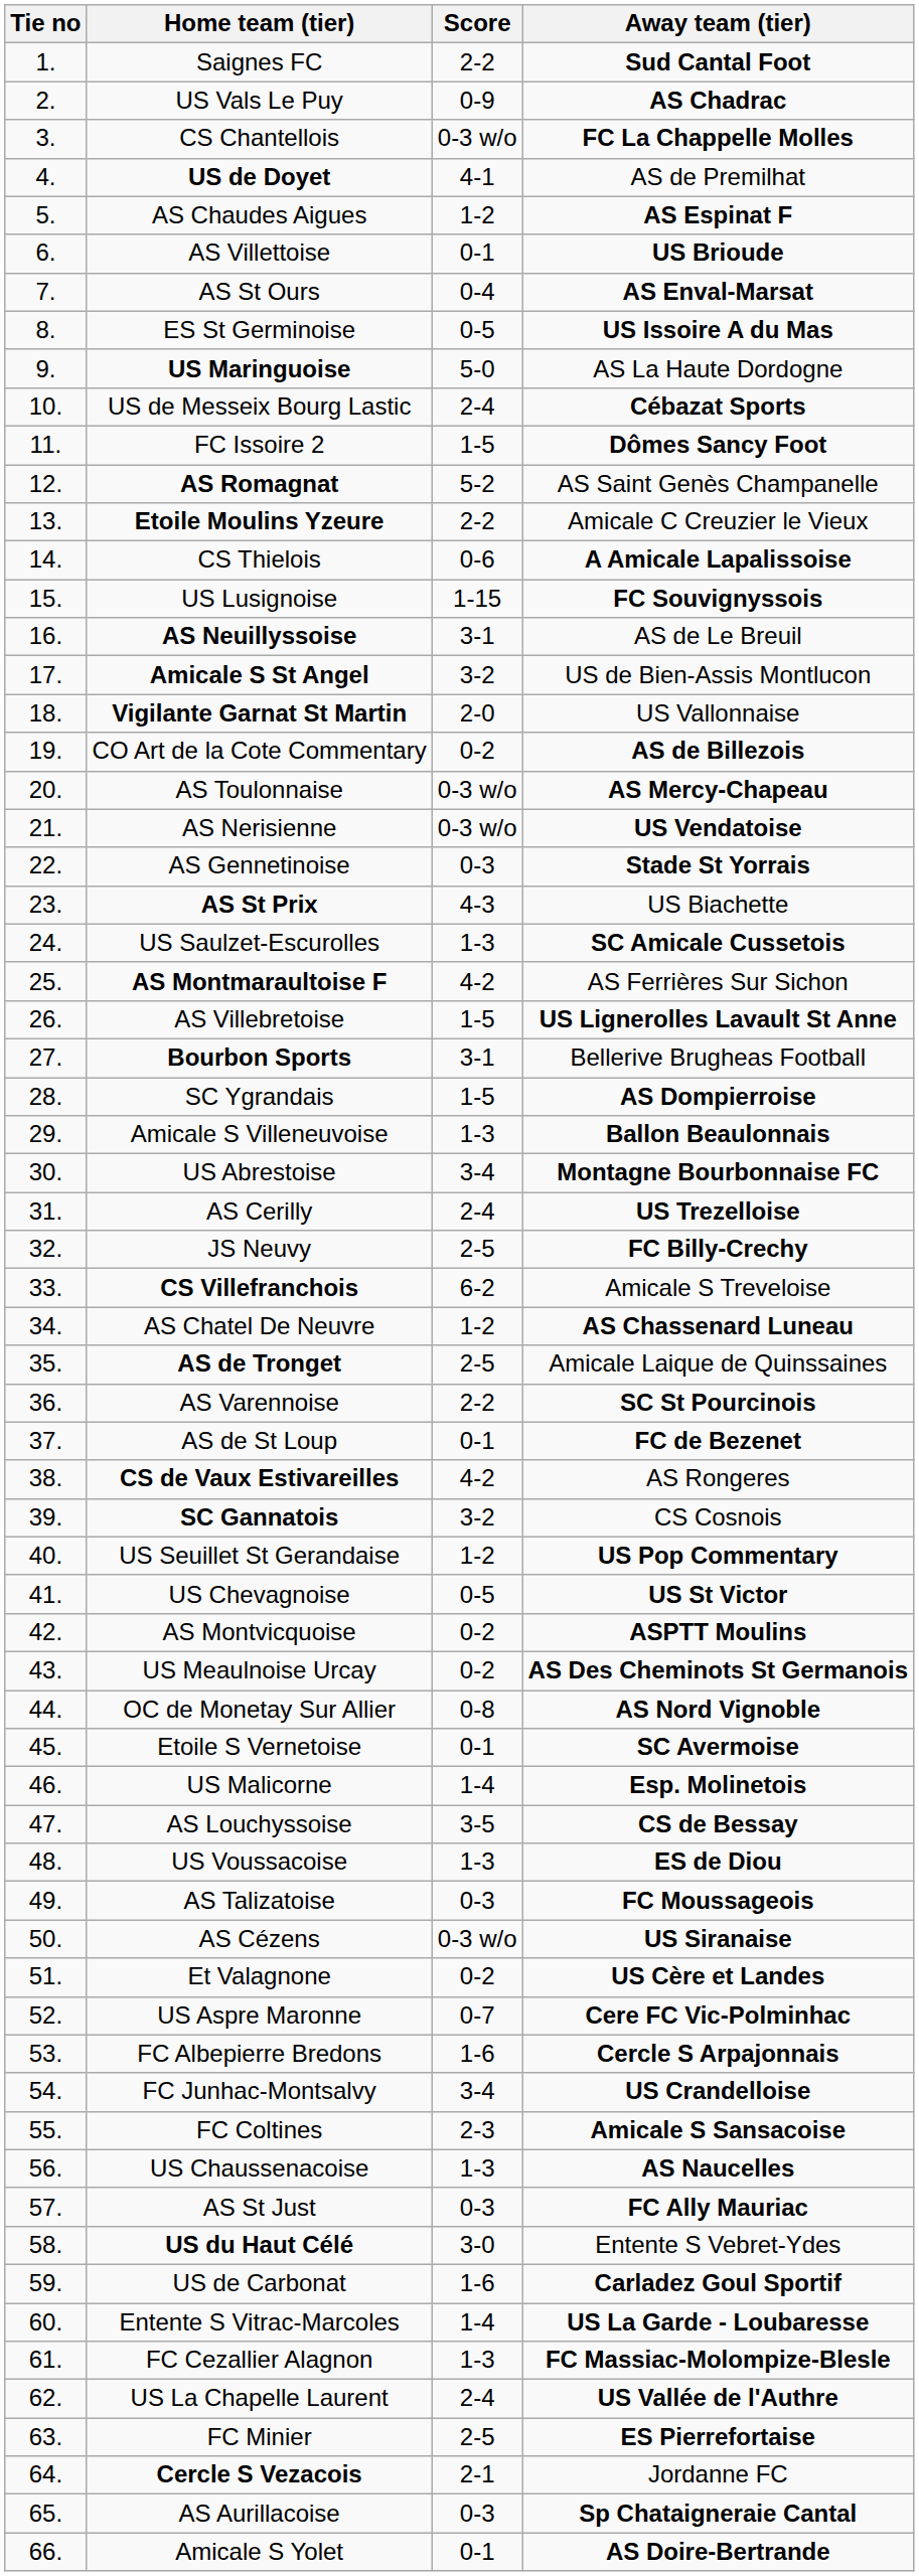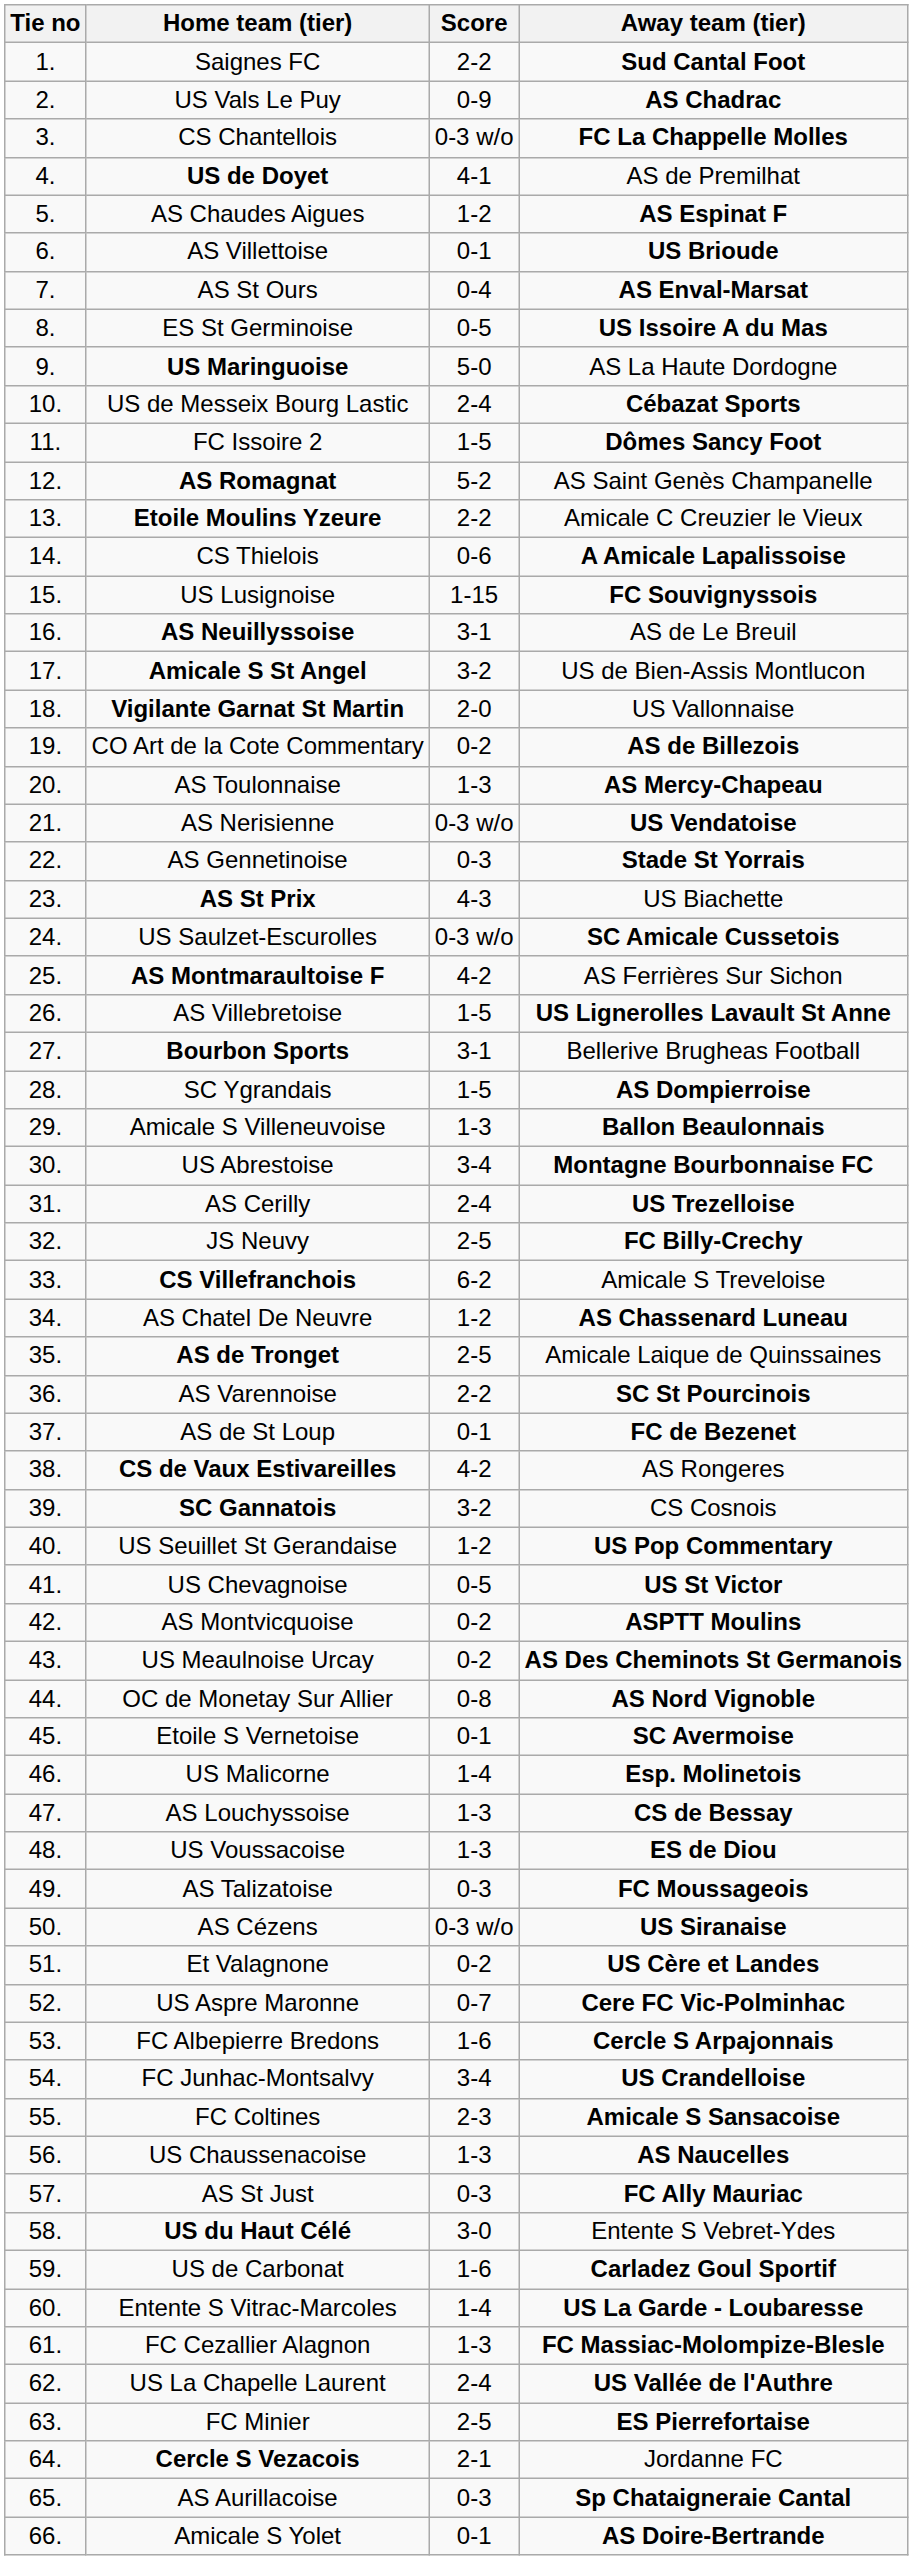AS Toulonnaise | Score: 0-3 w/o -> 1-3
US Saulzet-Escurolles | Score: 1-3 -> 0-3 w/o
AS Louchyssoise | Score: 3-5 -> 1-3
